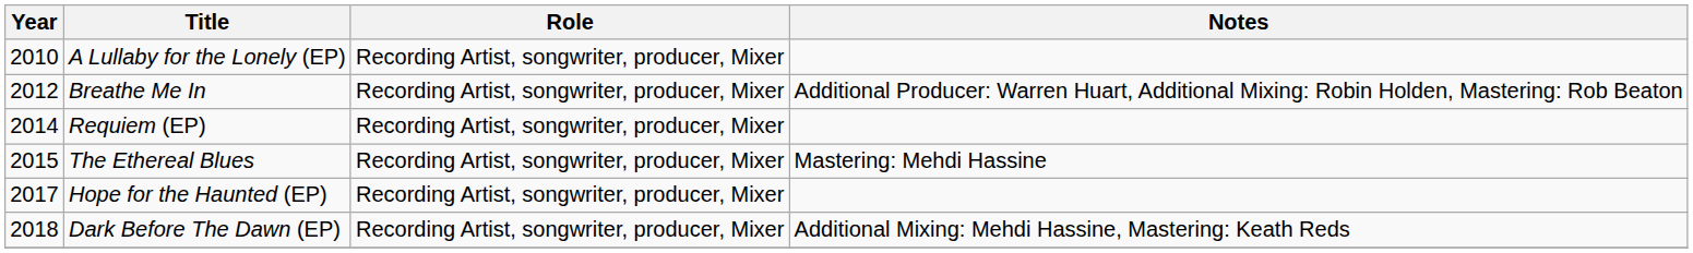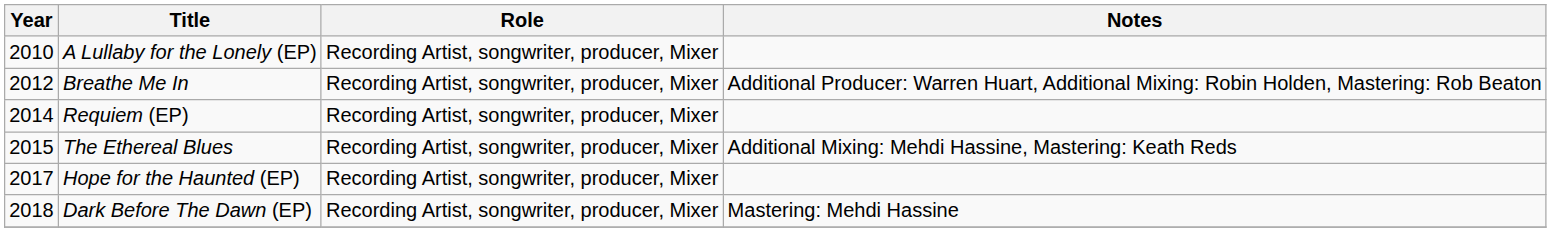The Ethereal Blues | Notes: Mastering: Mehdi Hassine -> Additional Mixing: Mehdi Hassine, Mastering: Keath Reds
Dark Before The Dawn (EP) | Notes: Additional Mixing: Mehdi Hassine, Mastering: Keath Reds -> Mastering: Mehdi Hassine
